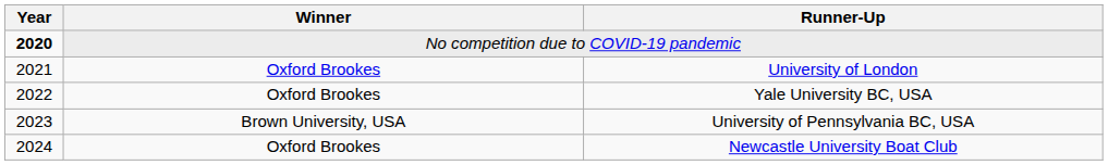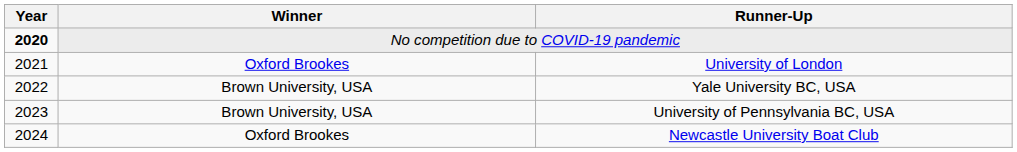Yale University BC, USA | Winner: Oxford Brookes -> Brown University, USA
